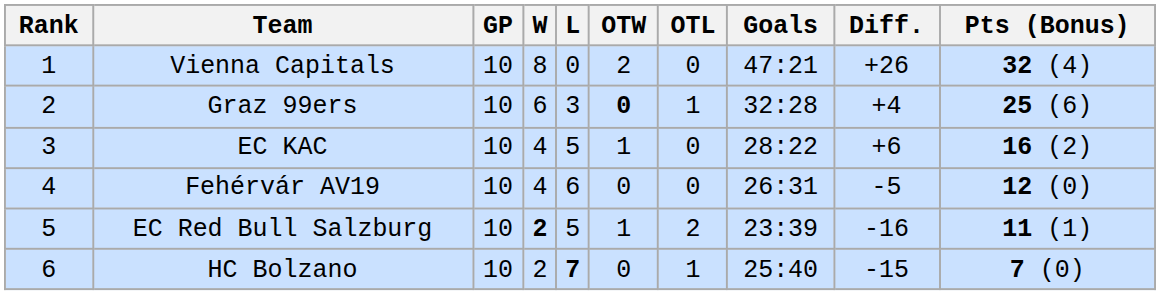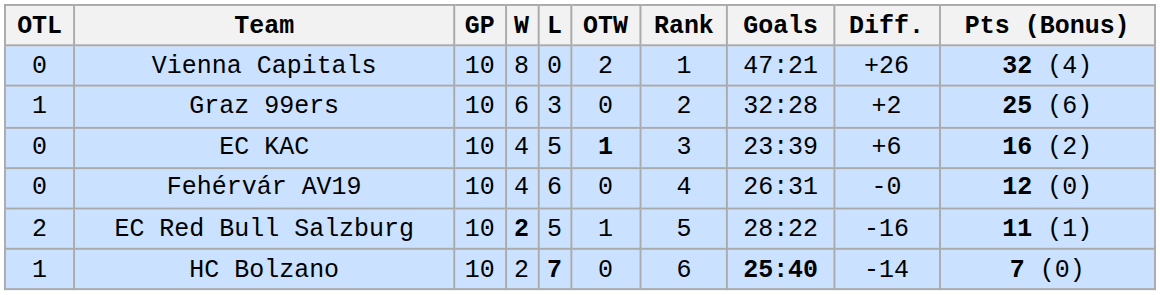columns swapped: Rank <-> OTL
Graz 99ers | OTW: bold -> normal
Graz 99ers | Diff.: +4 -> +2
EC KAC | OTW: normal -> bold
EC KAC | Goals: 28:22 -> 23:39
Fehérvár AV19 | Diff.: -5 -> -0
EC Red Bull Salzburg | Goals: 23:39 -> 28:22
HC Bolzano | Goals: normal -> bold
HC Bolzano | Diff.: -15 -> -14
